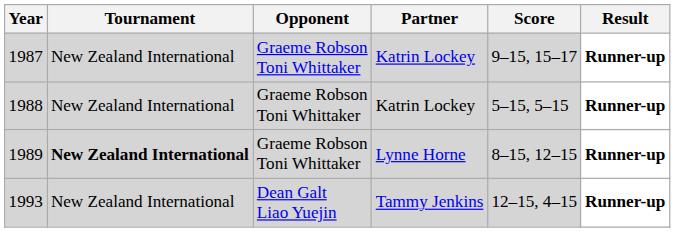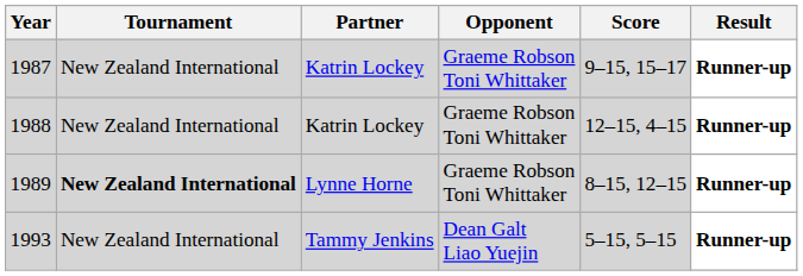columns swapped: Partner <-> Opponent
1988 | Score: 5–15, 5–15 -> 12–15, 4–15
1993 | Score: 12–15, 4–15 -> 5–15, 5–15
